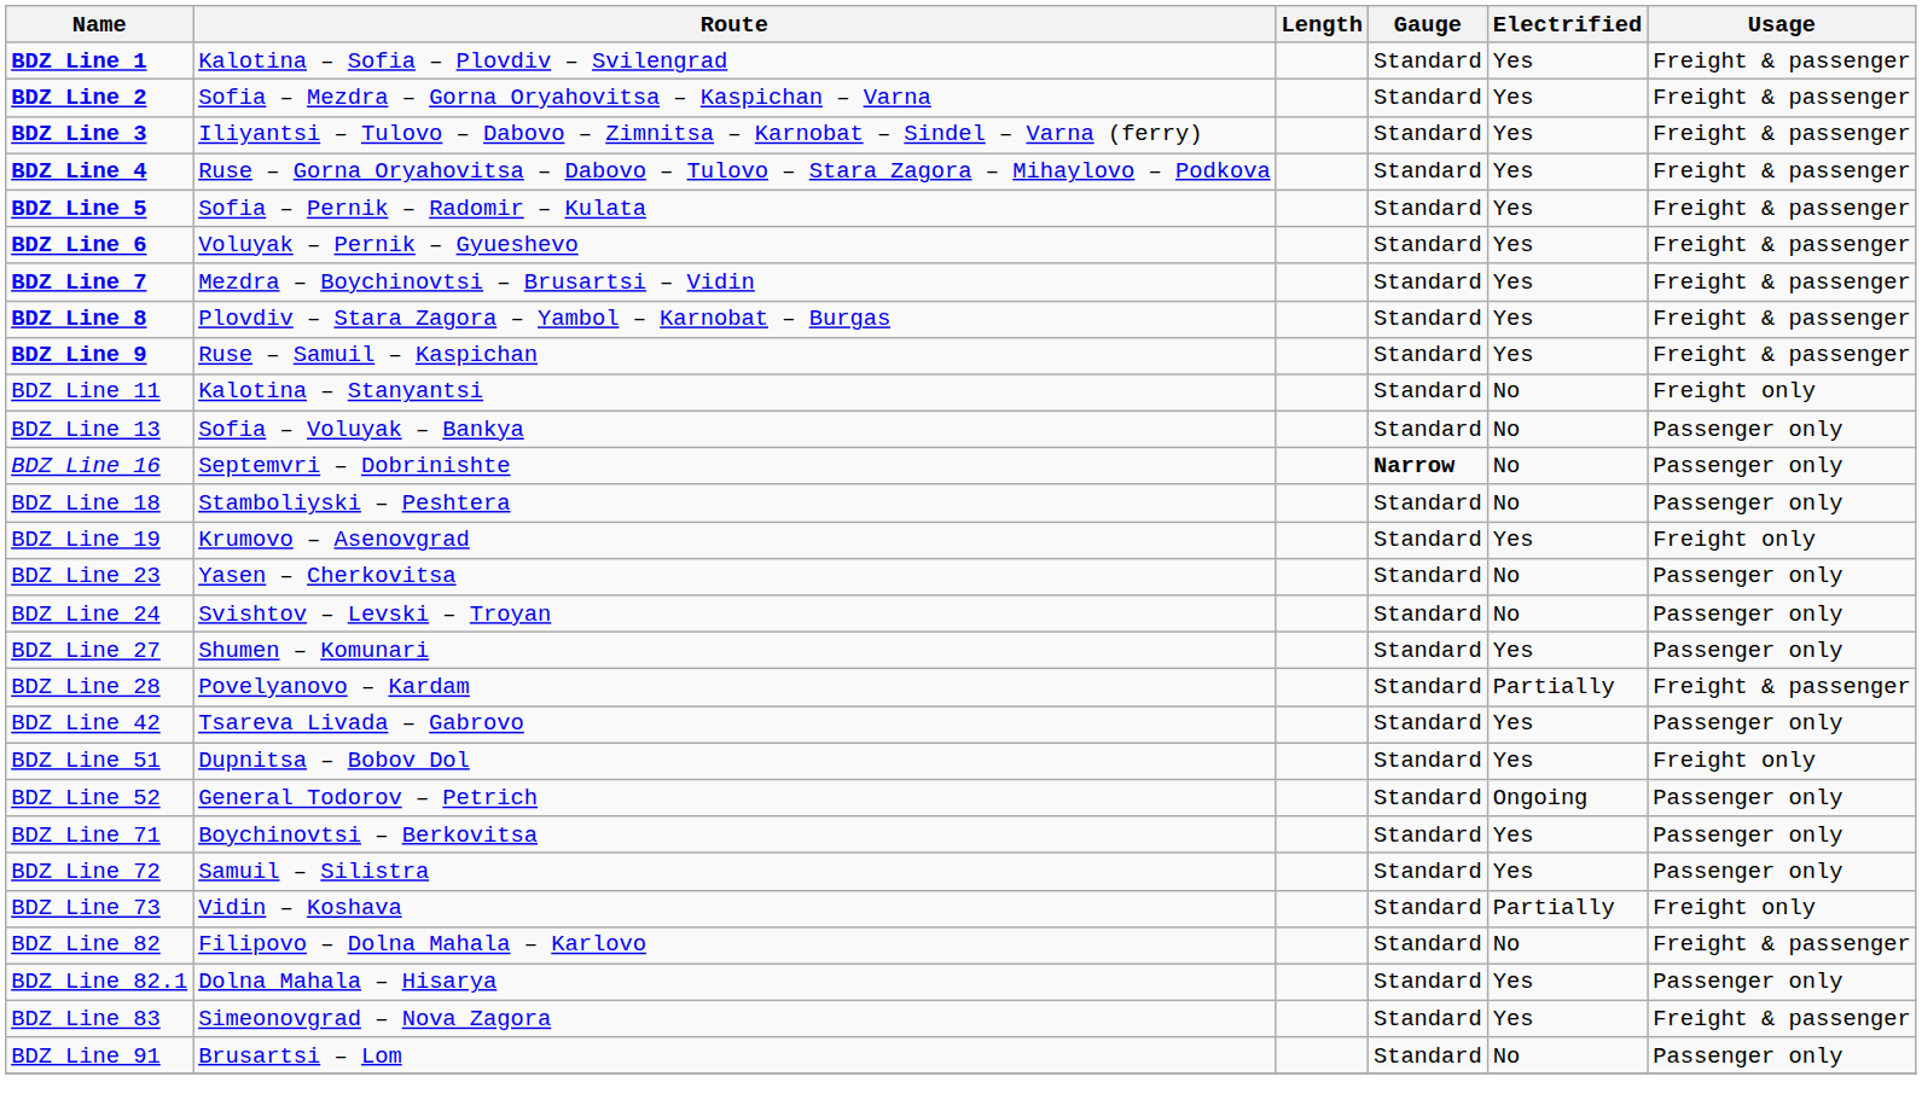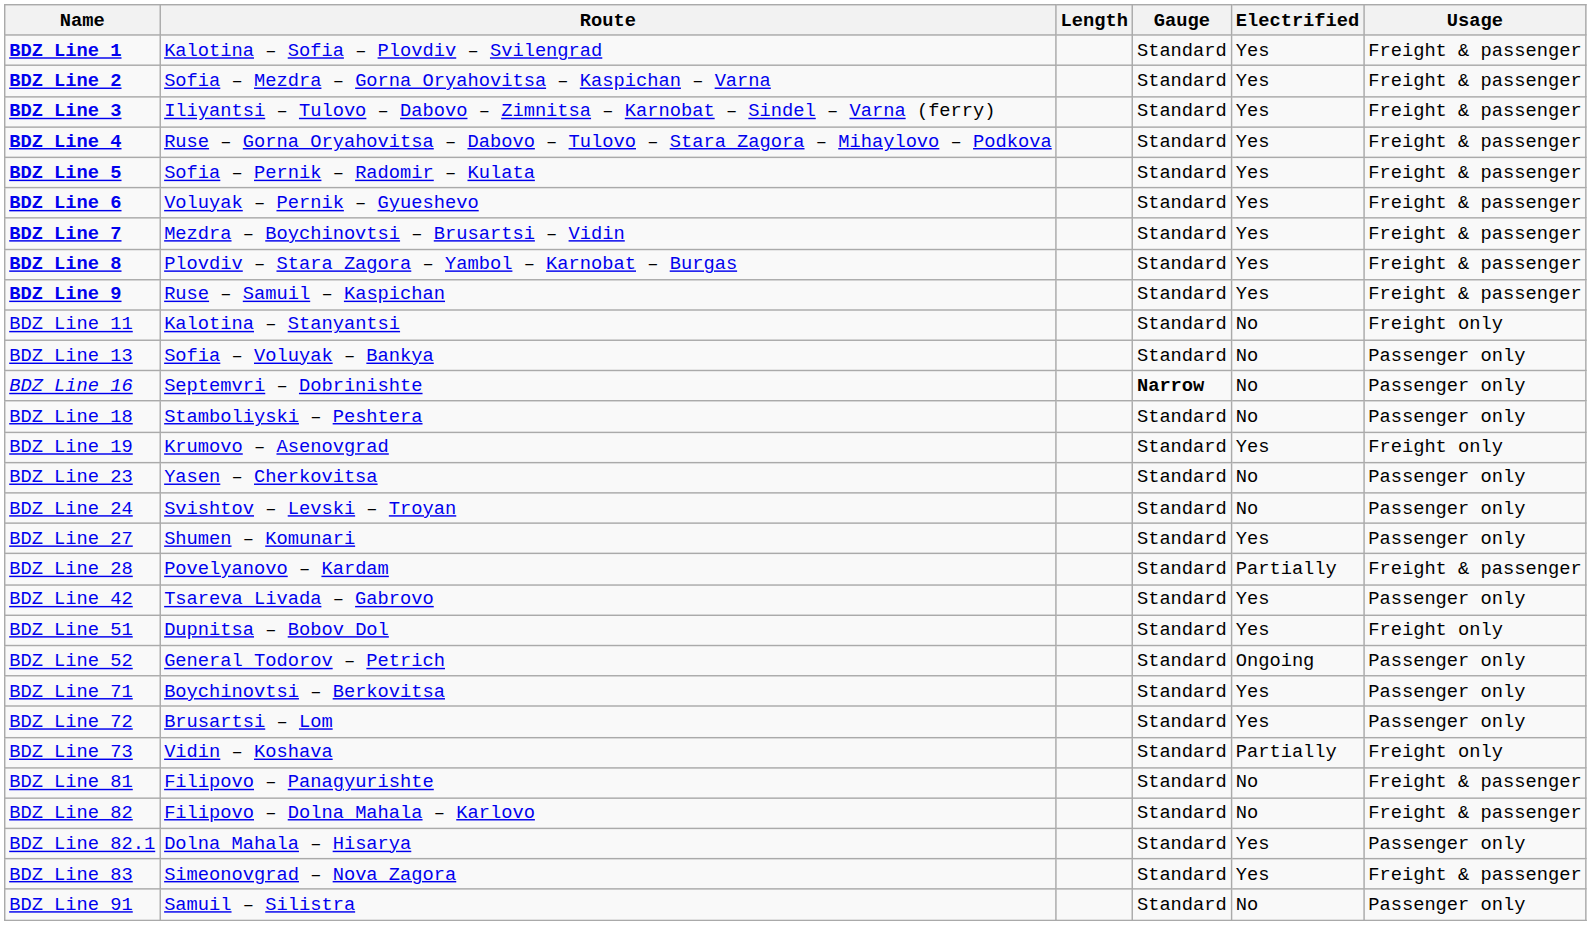BDZ Line 72 | Route: Samuil – Silistra -> Brusartsi – Lom
+ row: BDZ Line 81 | Filipovo – Panagyurishte | Standard | No | Freight & passenger
BDZ Line 91 | Route: Brusartsi – Lom -> Samuil – Silistra
